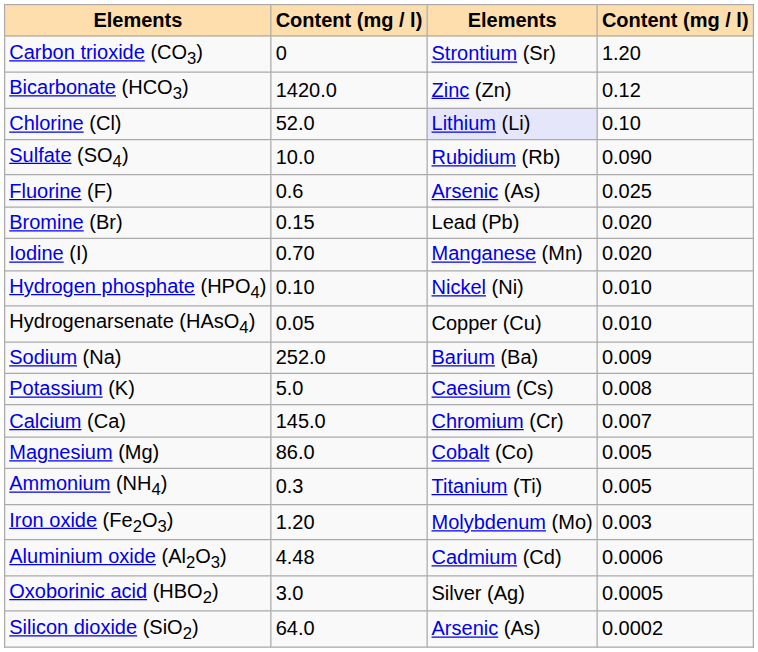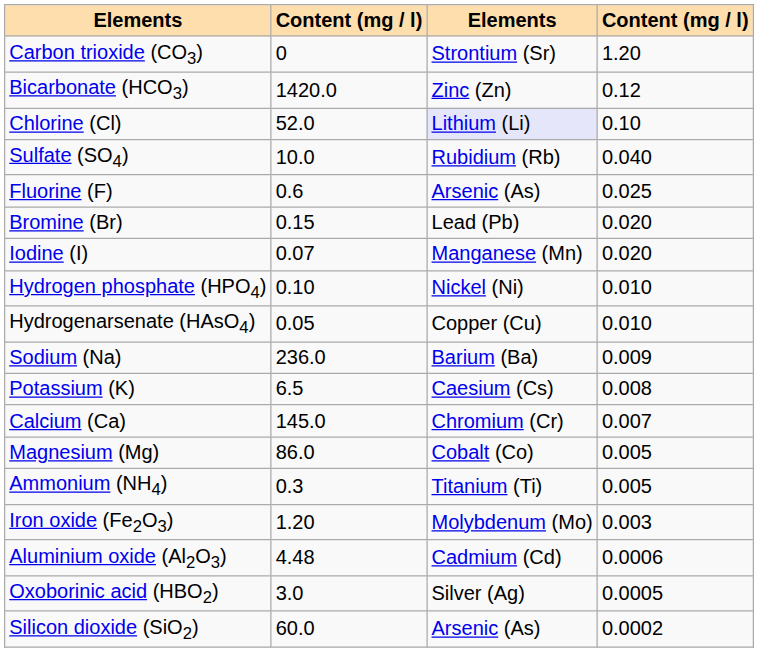Sulfate (SO4) | column 4: 0.090 -> 0.040
Iodine (I) | column 2: 0.70 -> 0.07
Sodium (Na) | column 2: 252.0 -> 236.0
Potassium (K) | column 2: 5.0 -> 6.5
Silicon dioxide (SiO2) | column 2: 64.0 -> 60.0
